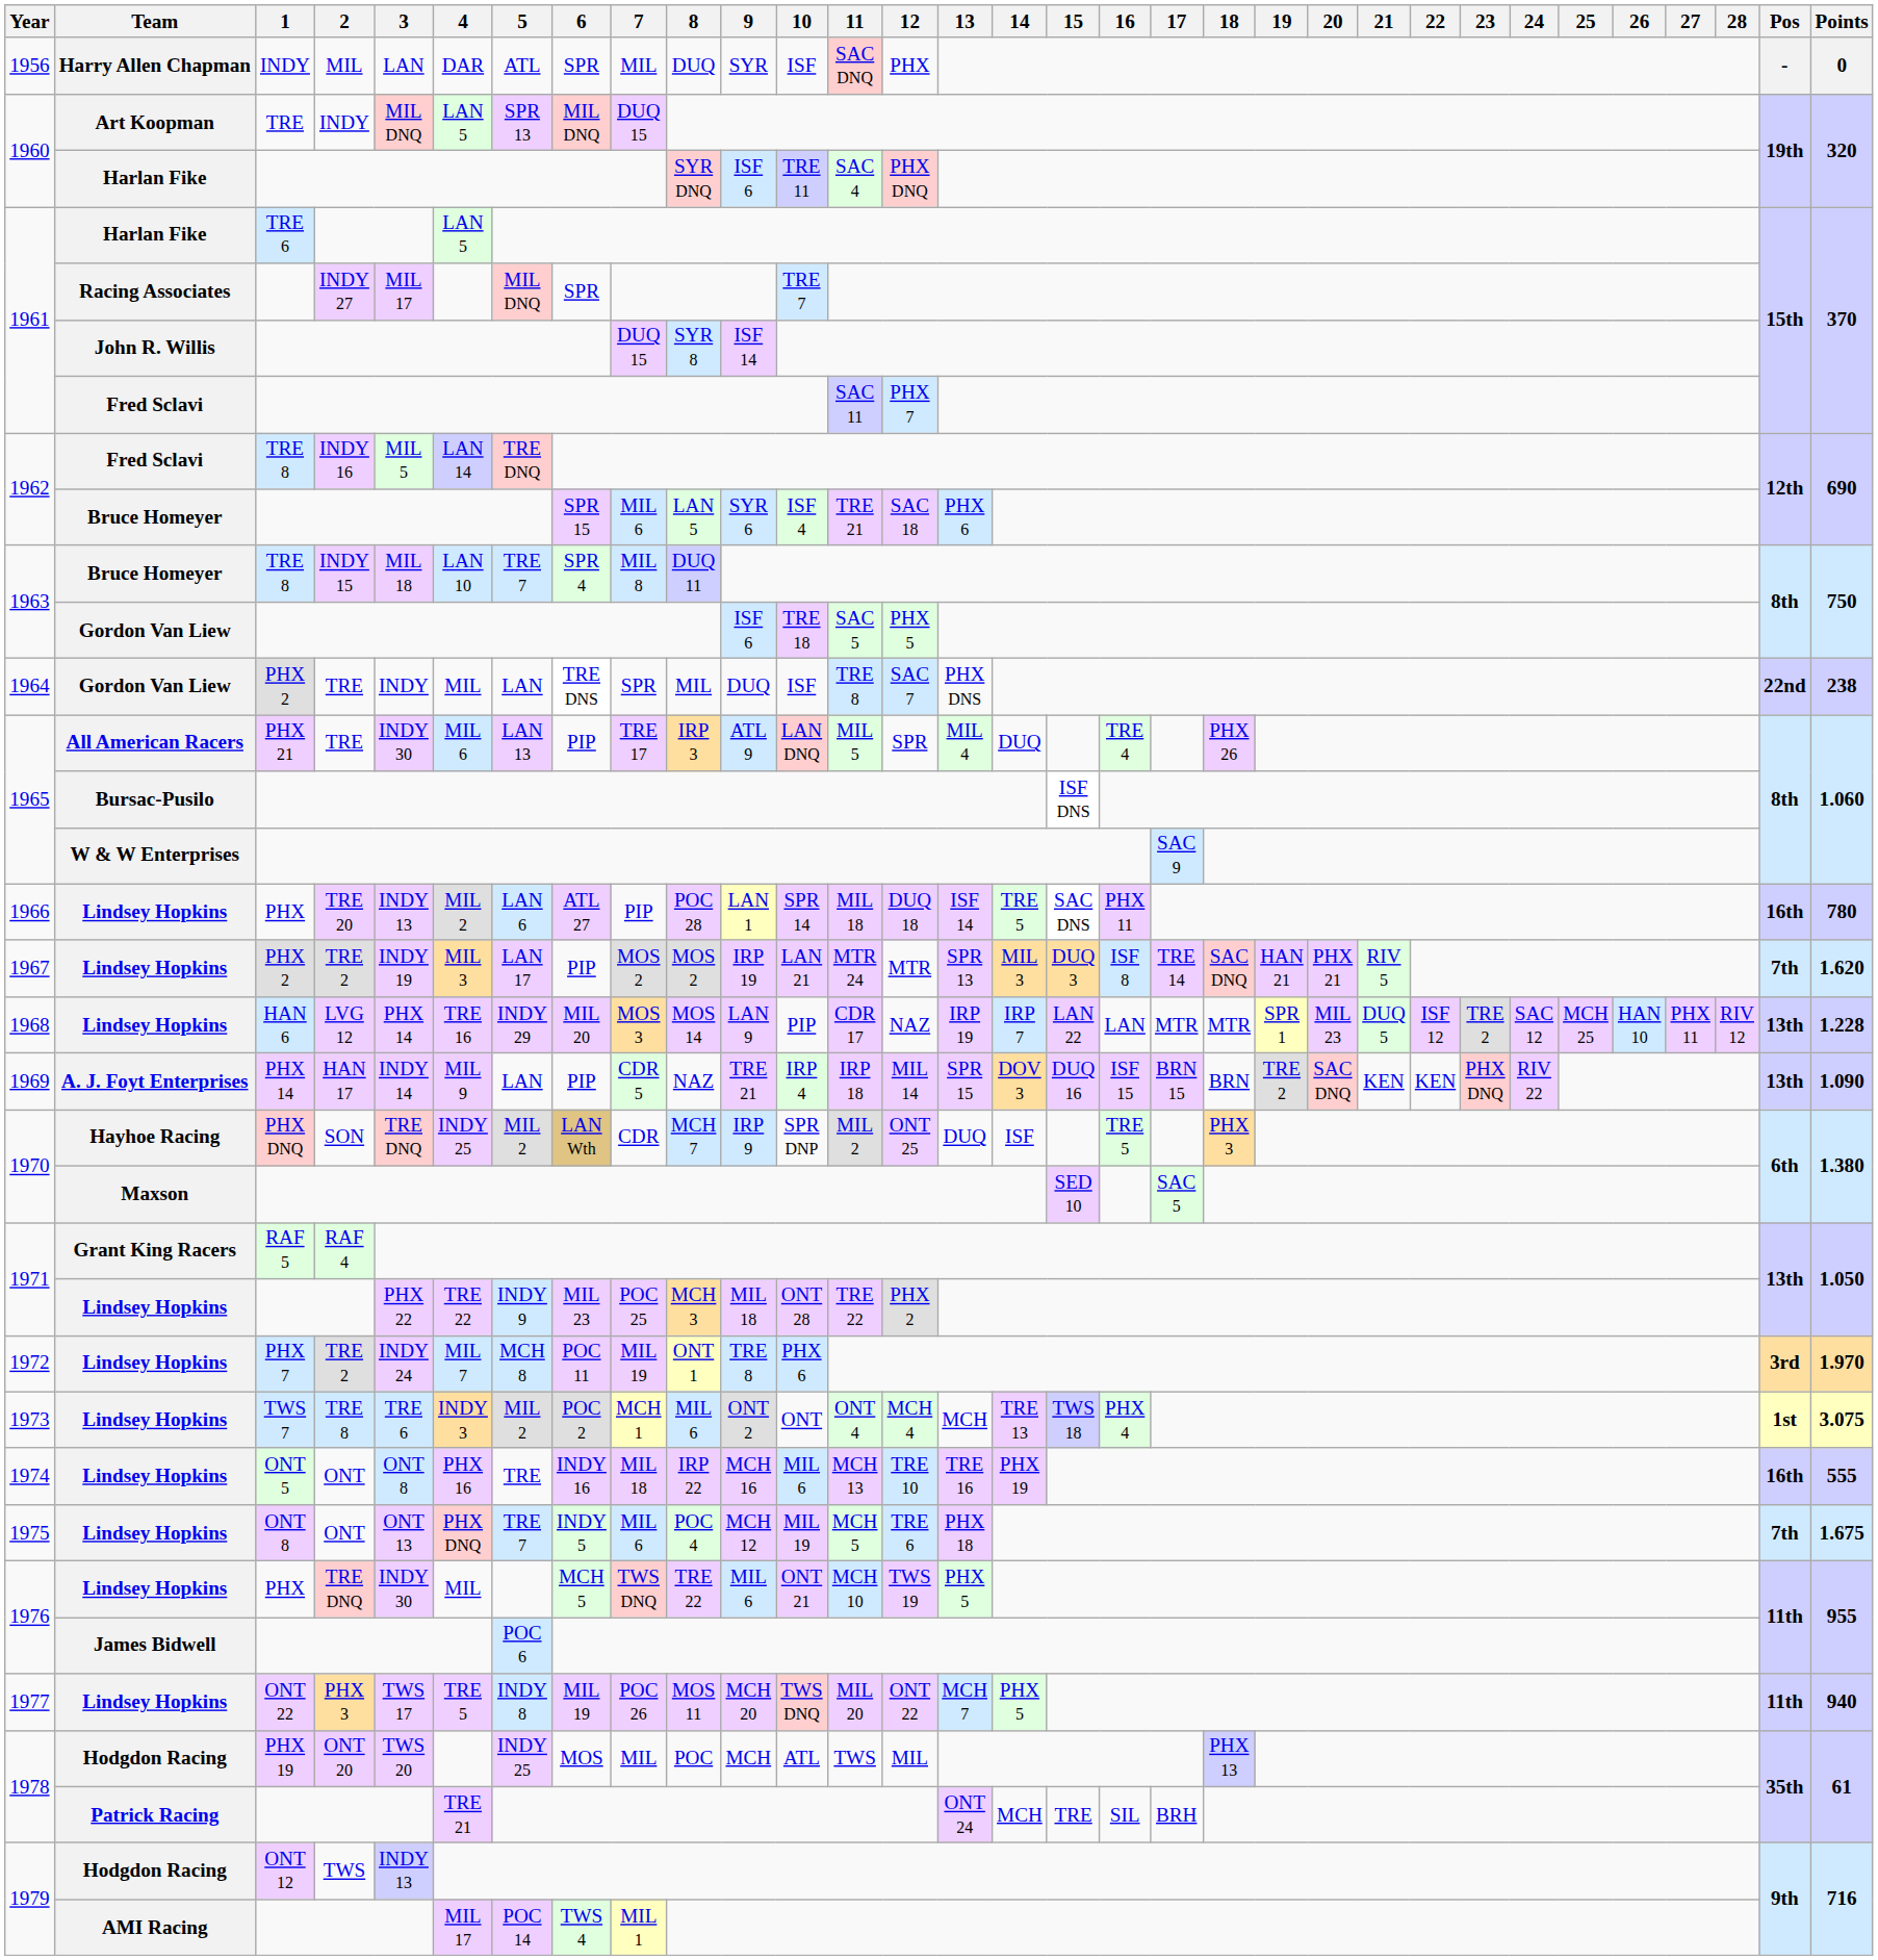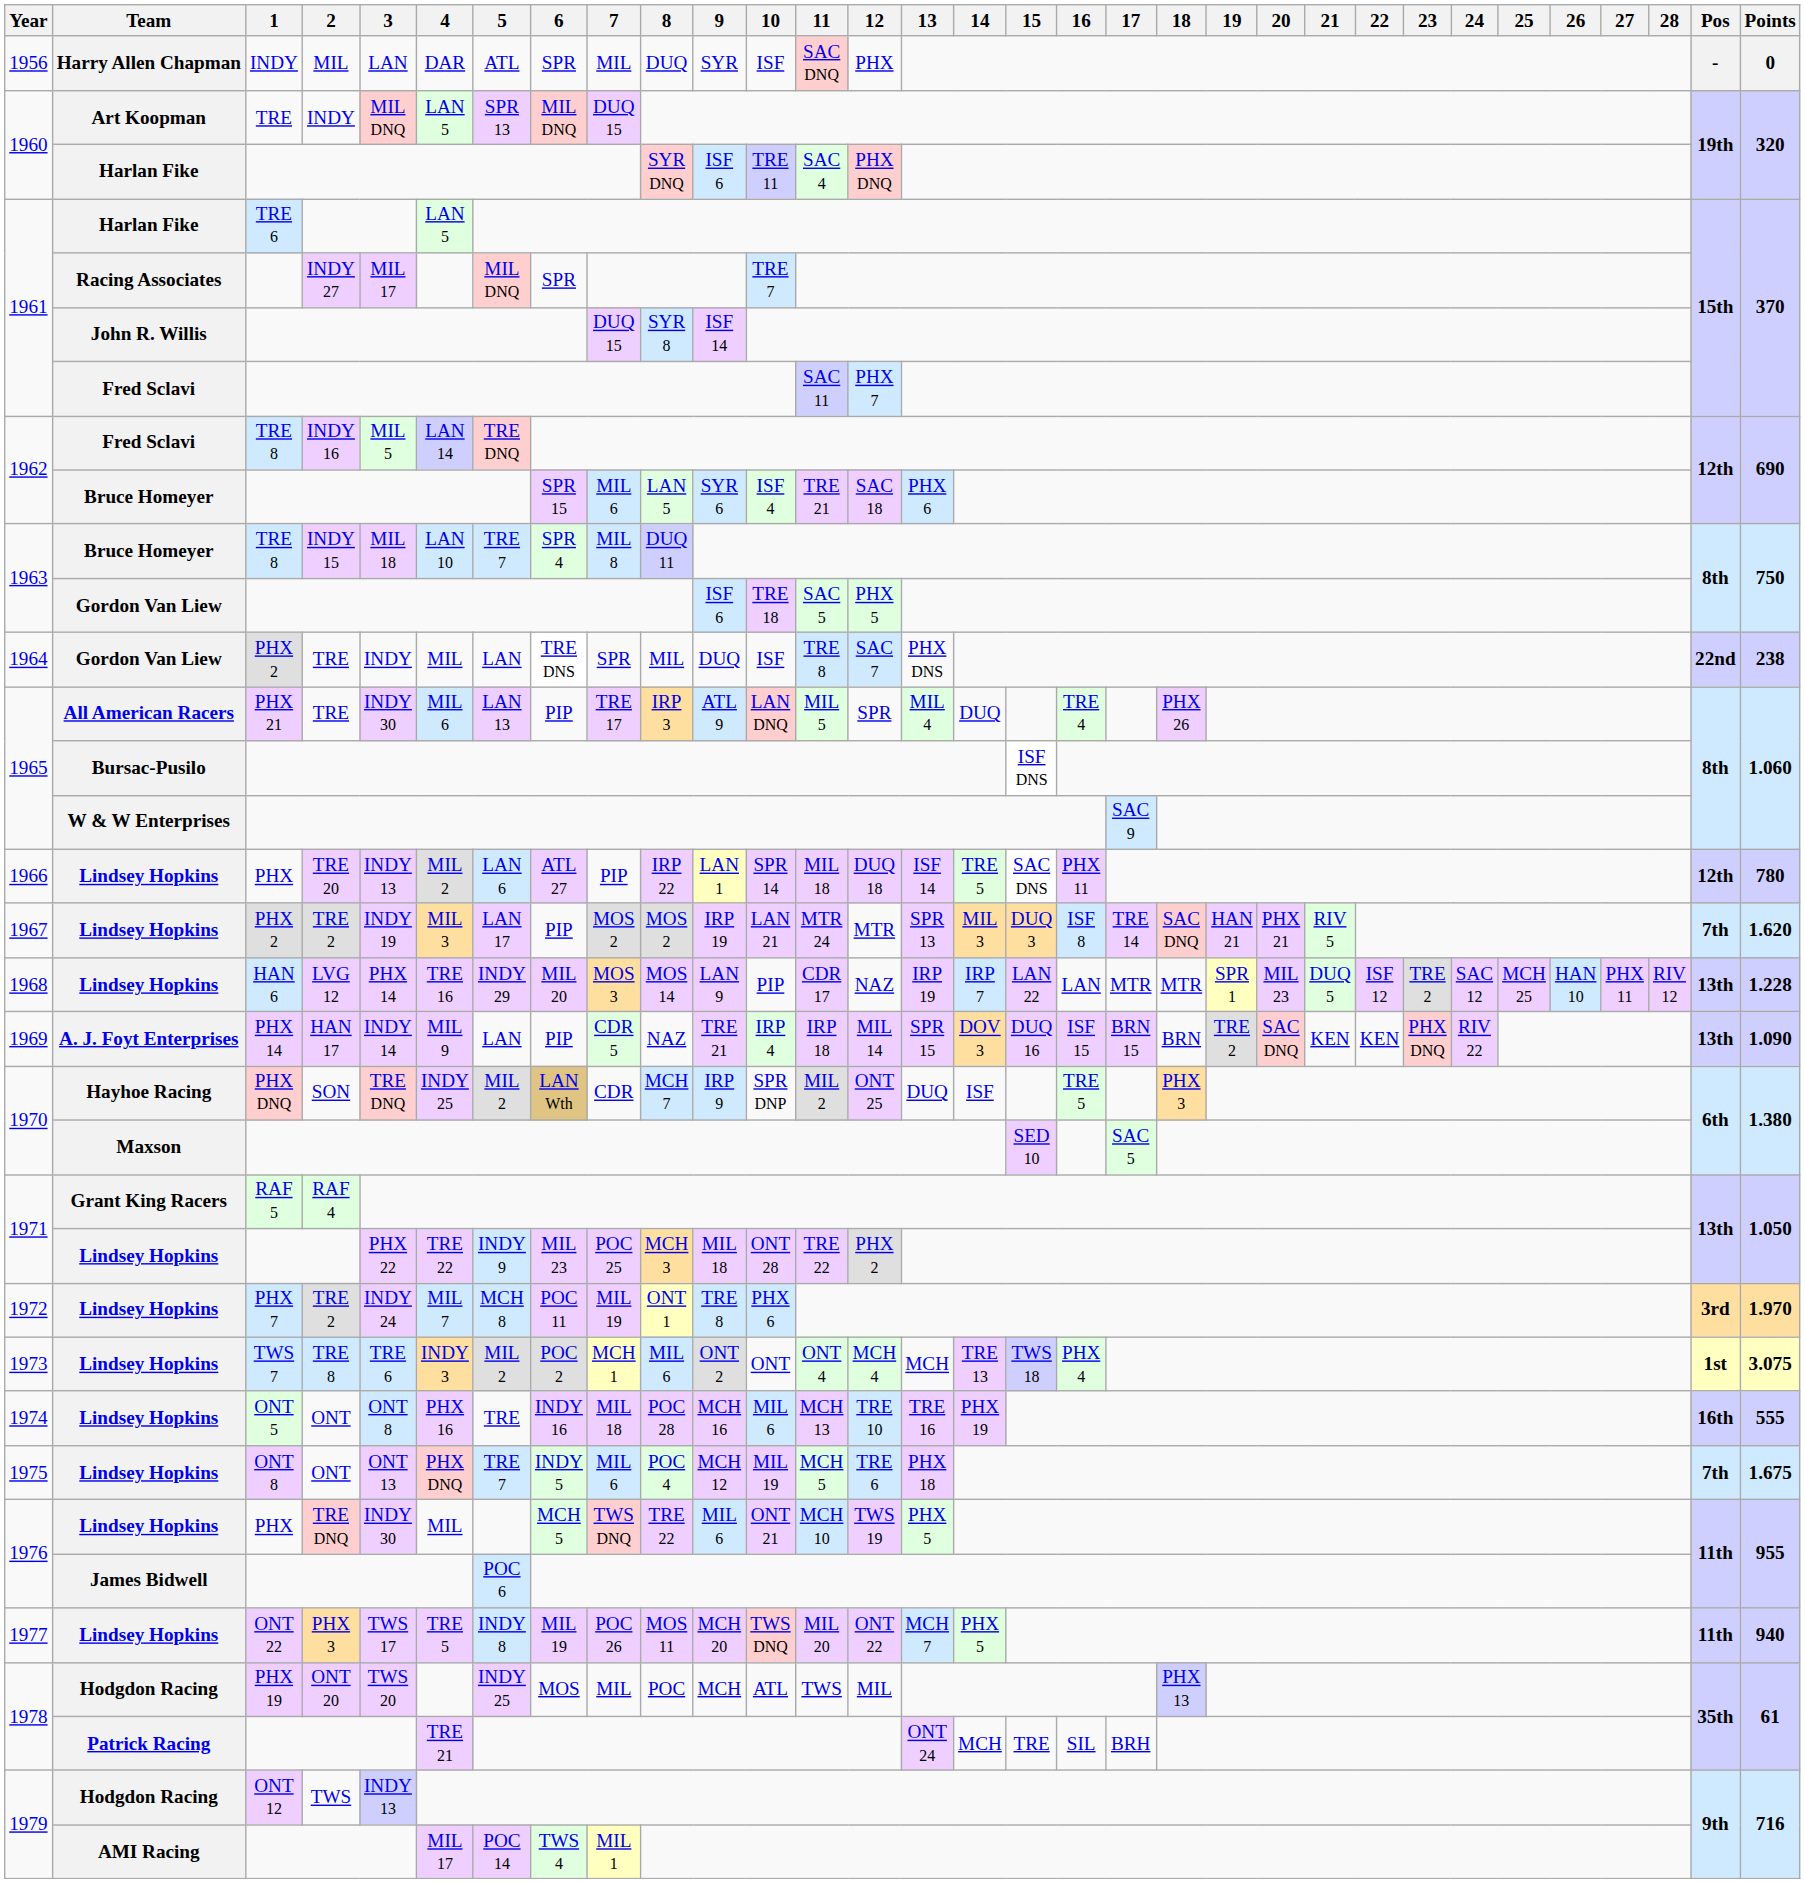1966 | 8: POC 28 -> IRP 22
1966 | Pos: 16th -> 12th
1974 | 8: IRP 22 -> POC 28
